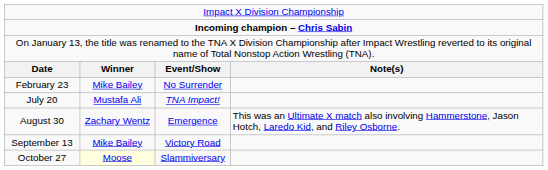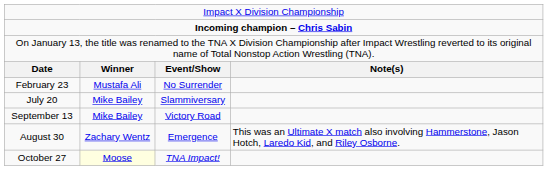February 23 | column 2: Mike Bailey -> Mustafa Ali
July 20 | column 2: Mustafa Ali -> Mike Bailey
July 20 | column 3: TNA Impact! -> Slammiversary
rows swapped: August 30 <-> September 13
October 27 | column 3: Slammiversary -> TNA Impact!
